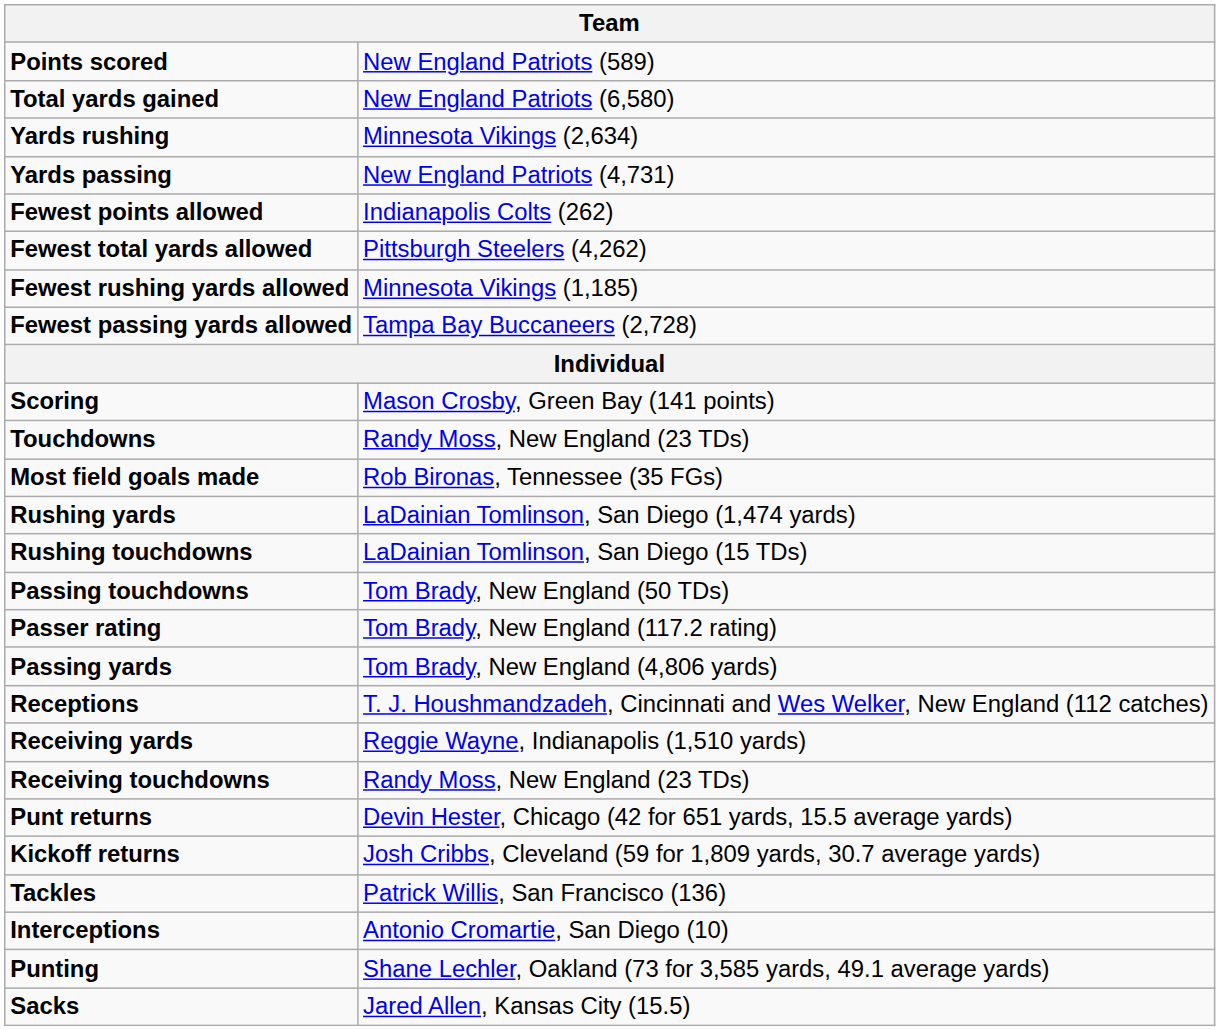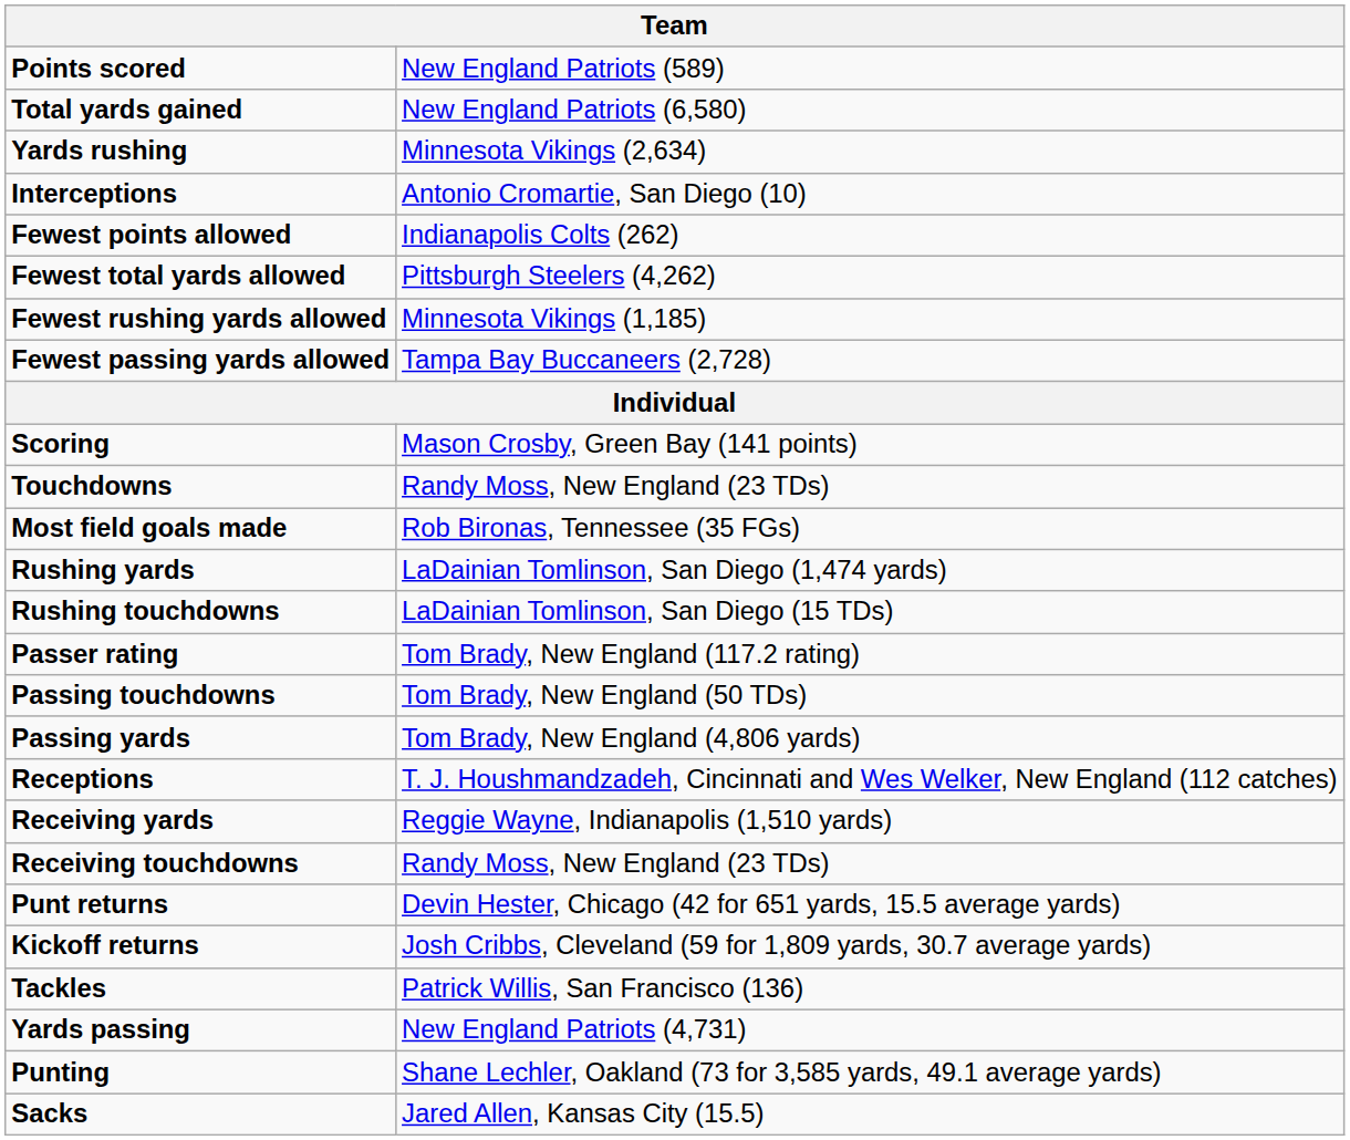rows swapped: Yards passing <-> Interceptions
rows swapped: Passer rating <-> Passing touchdowns
